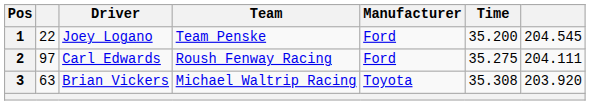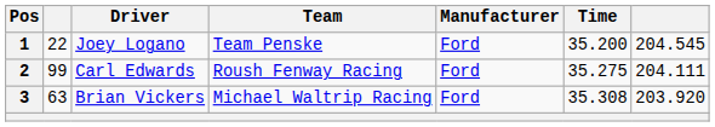2 | column 2: 97 -> 99
3 | Manufacturer: Toyota -> Ford
